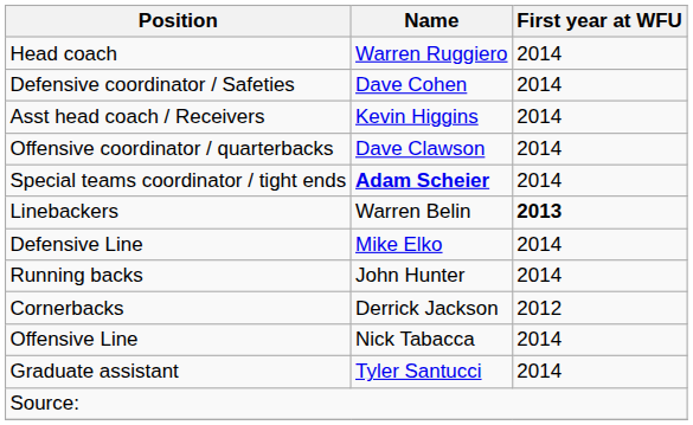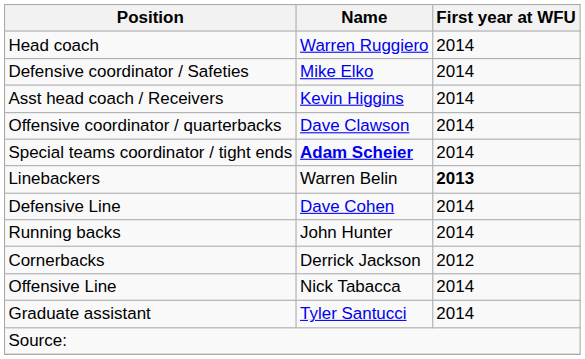Defensive coordinator / Safeties | Name: Dave Cohen -> Mike Elko
Defensive Line | Name: Mike Elko -> Dave Cohen
